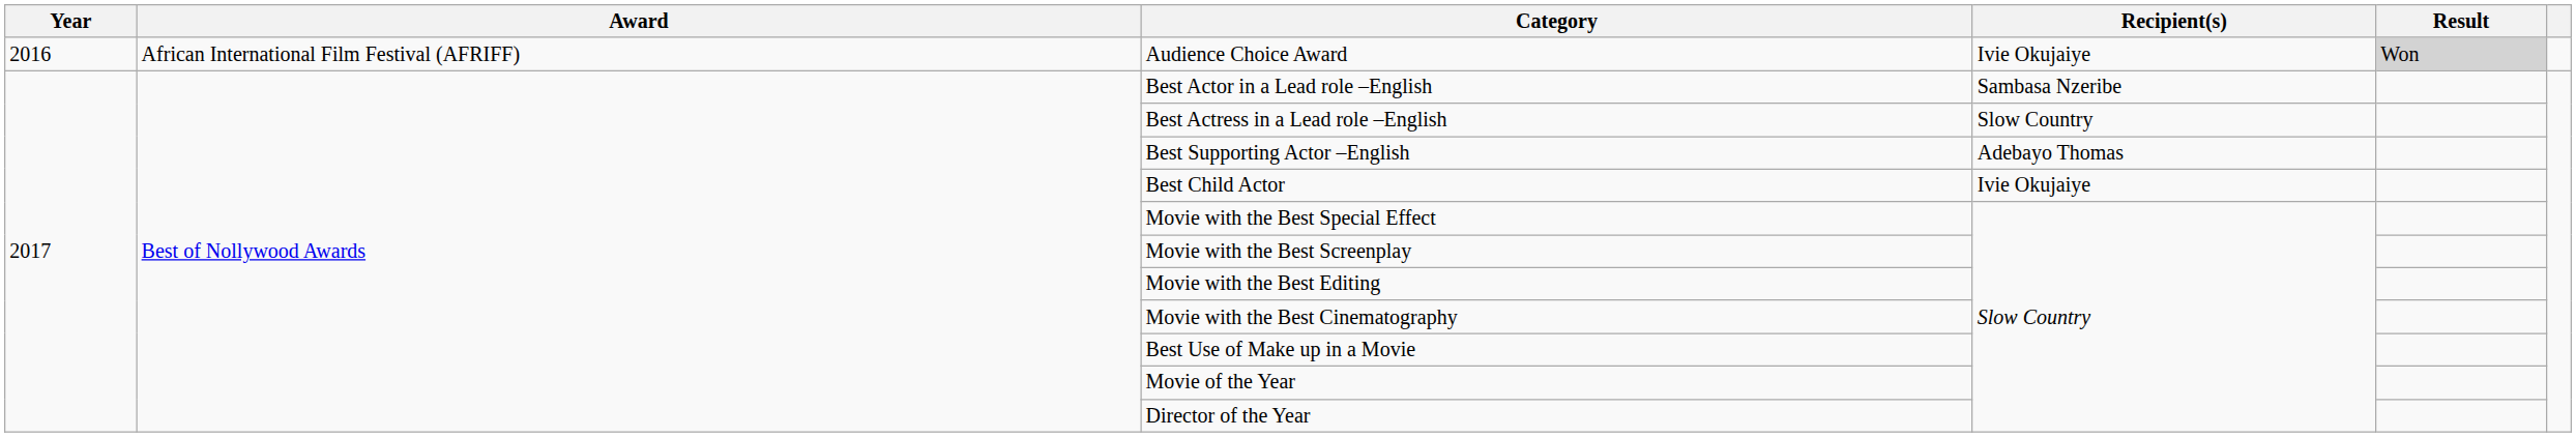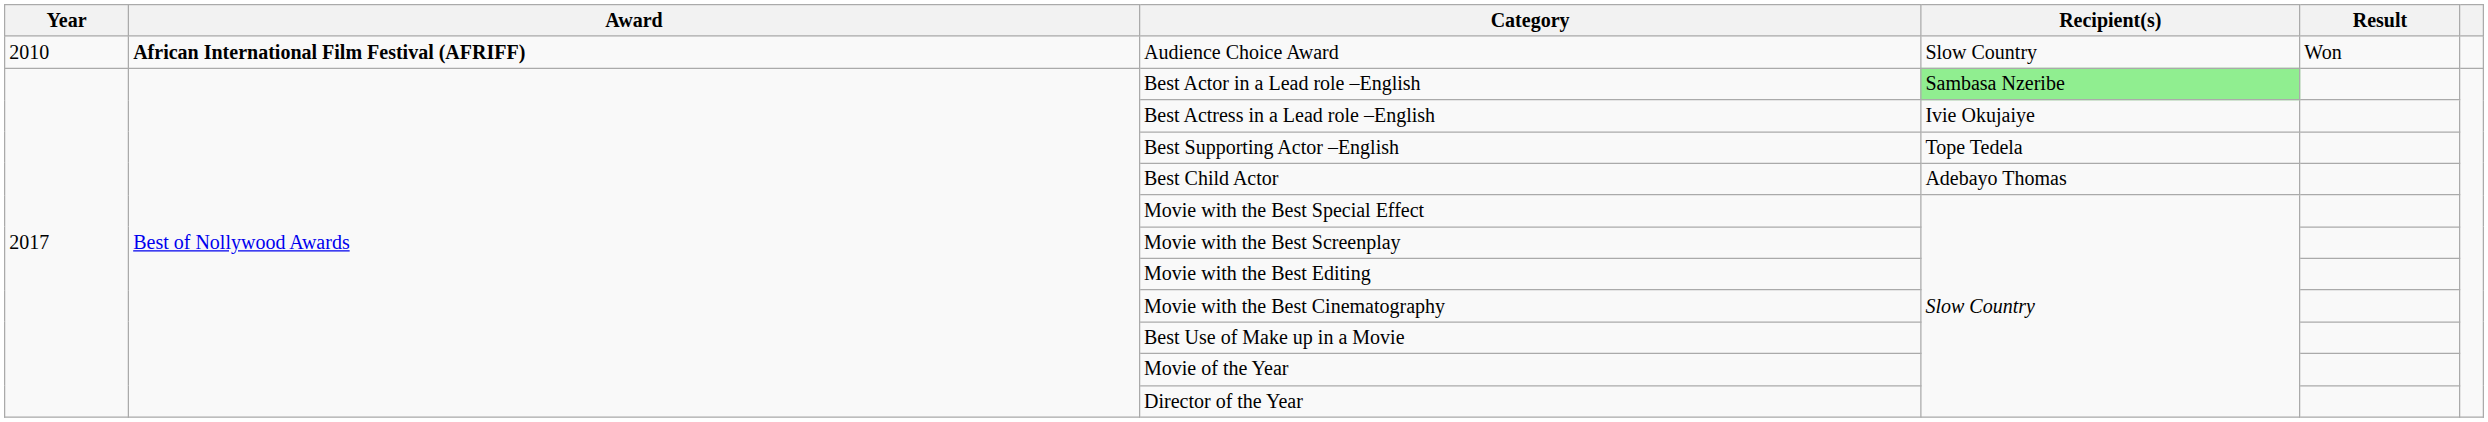Audience Choice Award | Year: 2016 -> 2010
Audience Choice Award | Award: normal -> bold
Audience Choice Award | Recipient(s): Ivie Okujaiye -> Slow Country
Audience Choice Award | Result: lightgrey background -> no background
Best Actor in a Lead role –English | Recipient(s): no background -> lightgreen background
Best Actress in a Lead role –English | Recipient(s): Slow Country -> Ivie Okujaiye
Best Supporting Actor –English | Recipient(s): Adebayo Thomas -> Tope Tedela
Best Child Actor | Recipient(s): Ivie Okujaiye -> Adebayo Thomas
